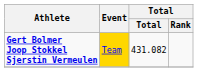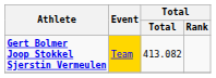Gert Bolmer Joop Stokkel Sjerstin Vermeulen | Total: 431.082 -> 413.082
